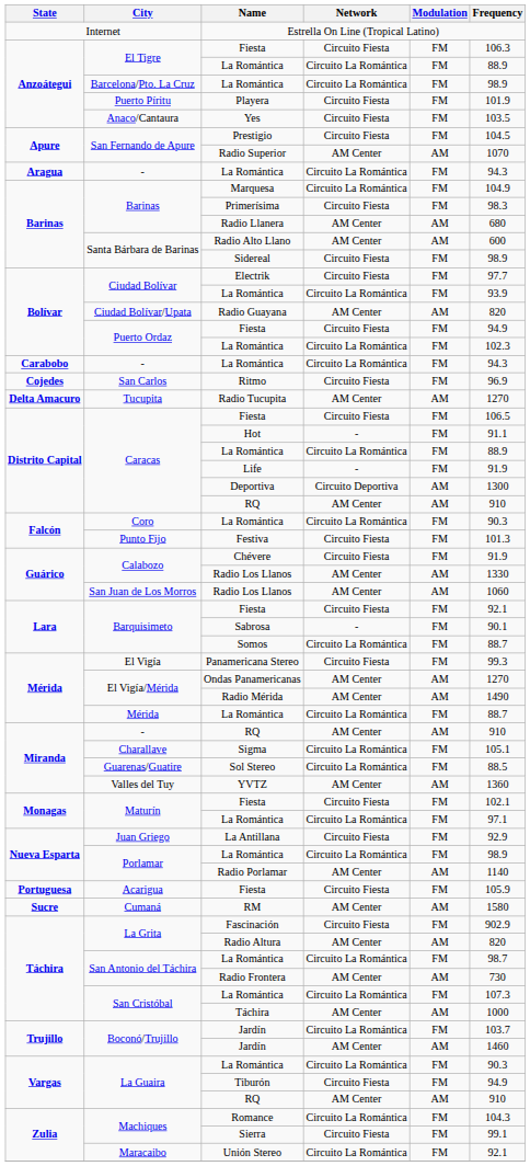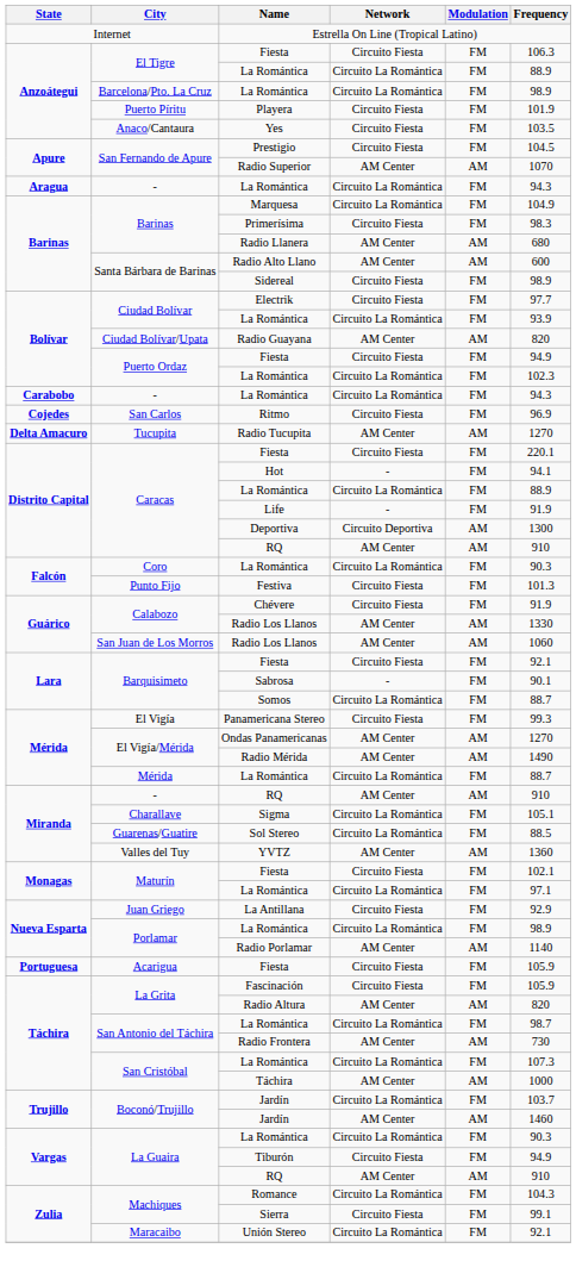Caracas / Fiesta | Frequency: 106.5 -> 220.1
Hot | Frequency: 91.1 -> 94.1
- row: Sucre | Cumaná | RM | AM Center | AM | 1580
Fascinación | Frequency: 902.9 -> 105.9
